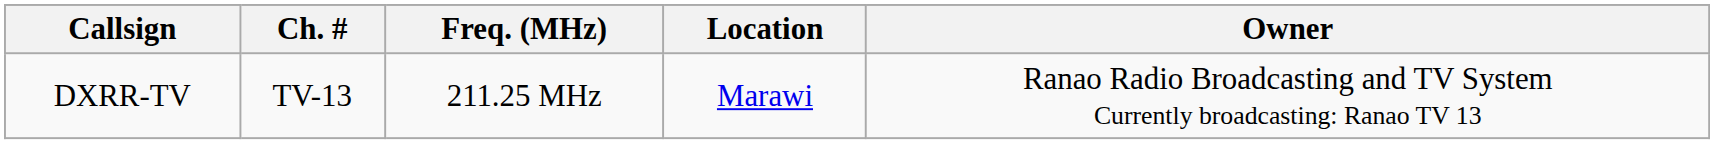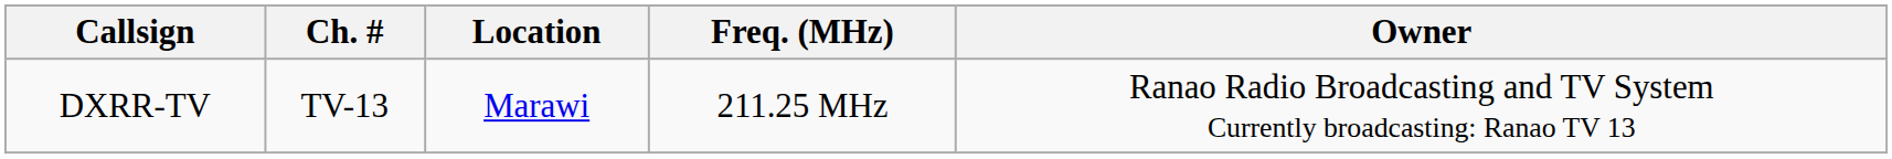columns swapped: Freq. (MHz) <-> Location
